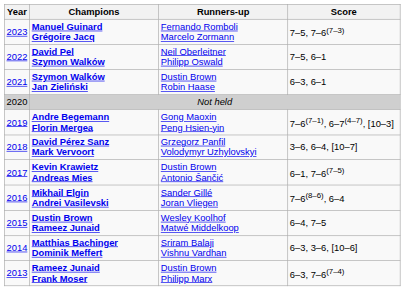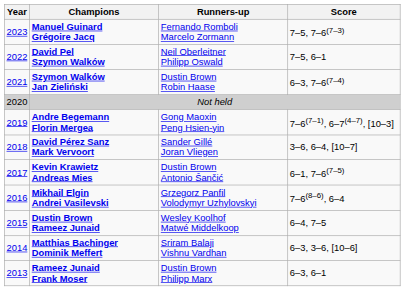Szymon Walków Jan Zieliński | Score: 6–3, 6–1 -> 6–3, 7–6(7–4)
David Pérez Sanz Mark Vervoort | Runners-up: Grzegorz Panfil Volodymyr Uzhylovskyi -> Sander Gillé Joran Vliegen
Mikhail Elgin Andrei Vasilevski | Runners-up: Sander Gillé Joran Vliegen -> Grzegorz Panfil Volodymyr Uzhylovskyi
Rameez Junaid Frank Moser | Score: 6–3, 7–6(7–4) -> 6–3, 6–1
